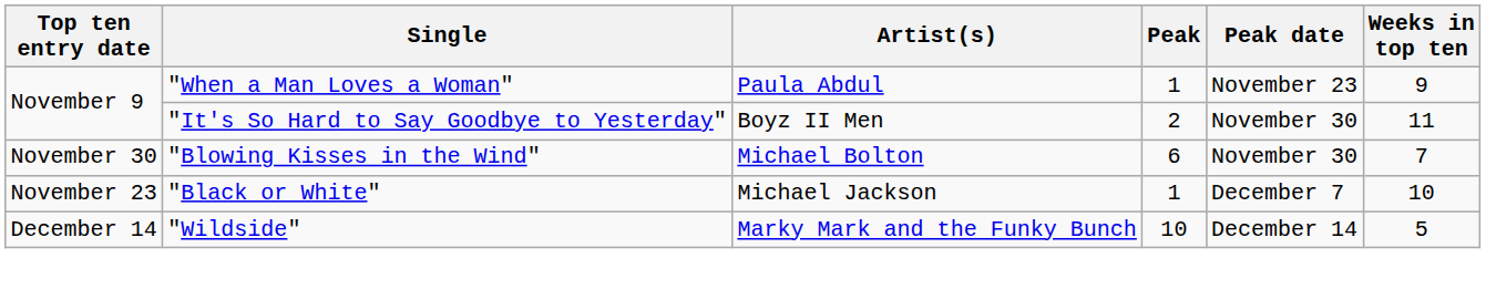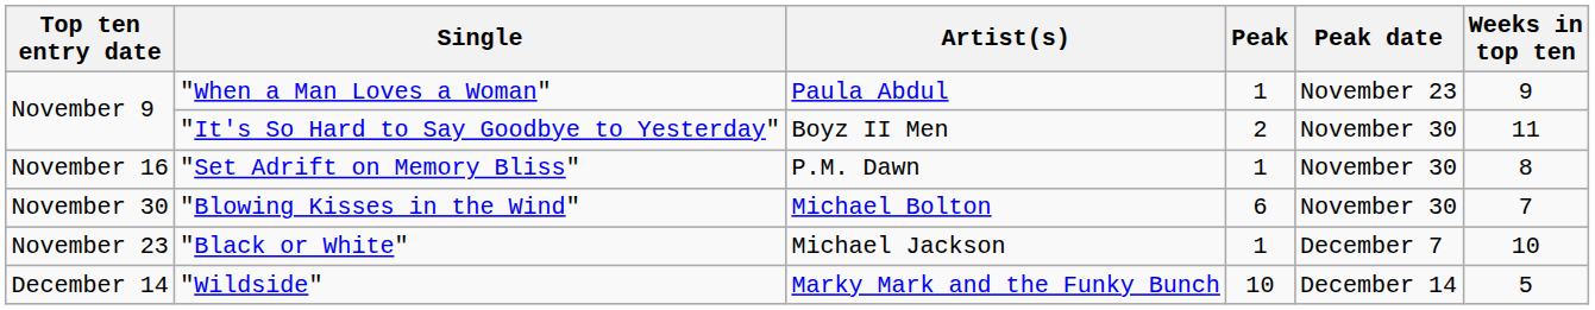+ row: November 16 | "Set Adrift on Memory Bliss" | P.M. Dawn | 1 | November 30 | 8
